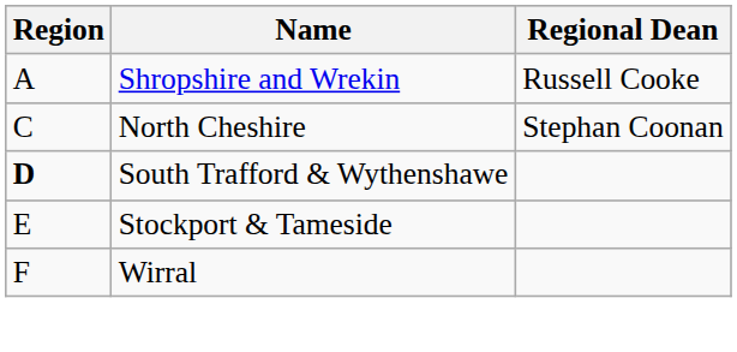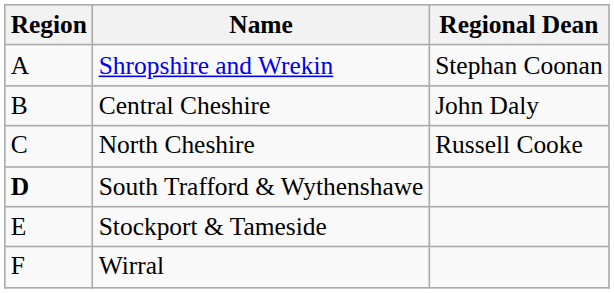Shropshire and Wrekin | Regional Dean: Russell Cooke -> Stephan Coonan
+ row: B | Central Cheshire | John Daly
North Cheshire | Regional Dean: Stephan Coonan -> Russell Cooke
